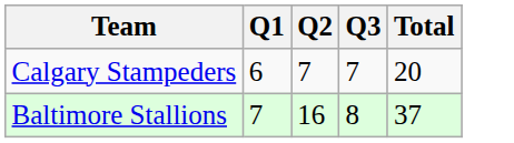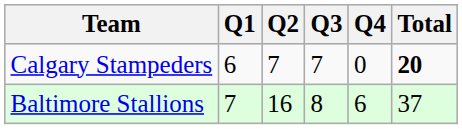+ column: Q4 | 0 | 6
Calgary Stampeders | Total: normal -> bold
